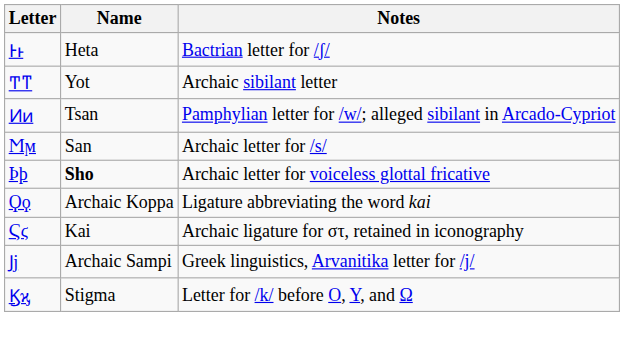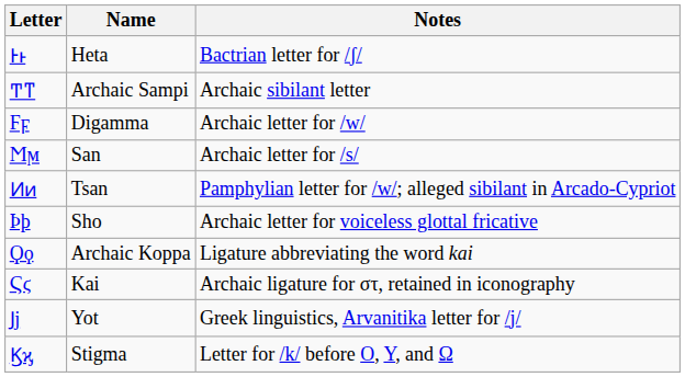Ͳͳ | Name: Yot -> Archaic Sampi
+ row: Ϝϝ | Digamma | Archaic letter for /w/
rows swapped: Ͷͷ <-> Ϻϻ
Ϸϸ | Name: bold -> normal
Ϳϳ | Name: Archaic Sampi -> Yot
